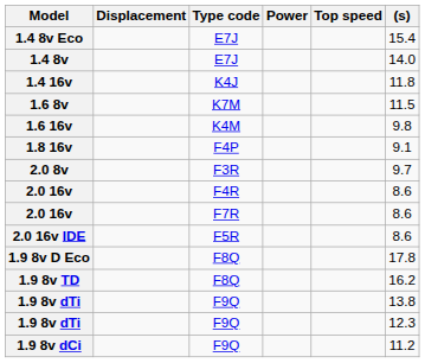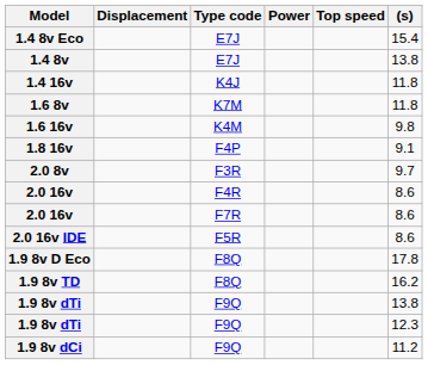1.4 8v | (s): 14.0 -> 13.8
1.6 8v | (s): 11.5 -> 11.8
